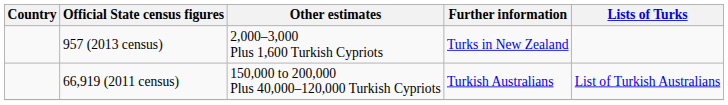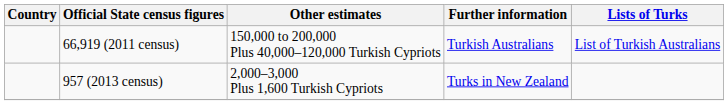rows swapped: 66,919 (2011 census) <-> 957 (2013 census)
